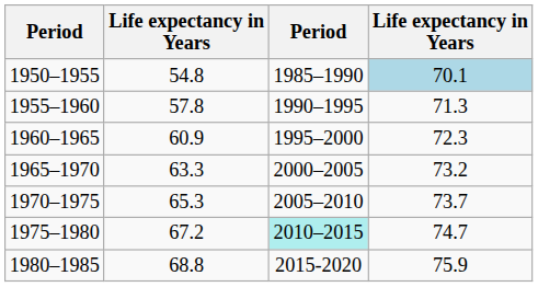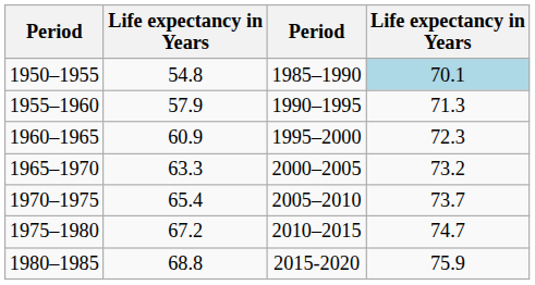1955–1960 | column 2: 57.8 -> 57.9
1970–1975 | column 2: 65.3 -> 65.4
1975–1980 | column 3: paleturquoise background -> no background
